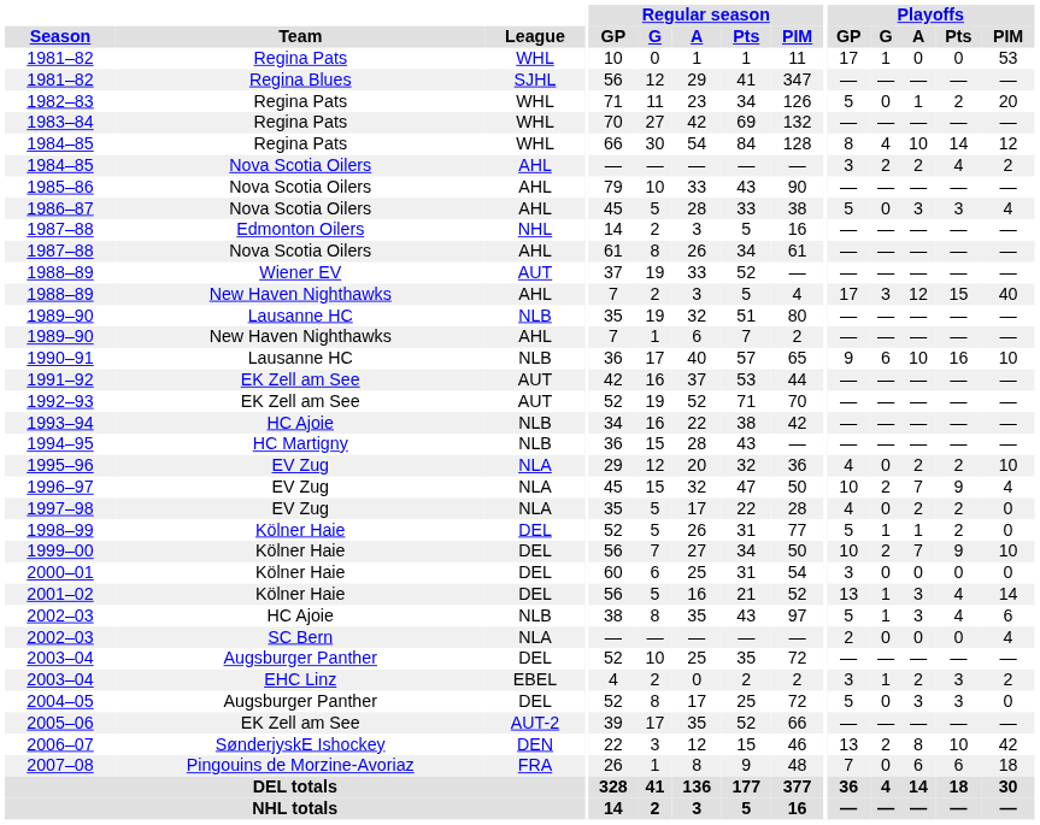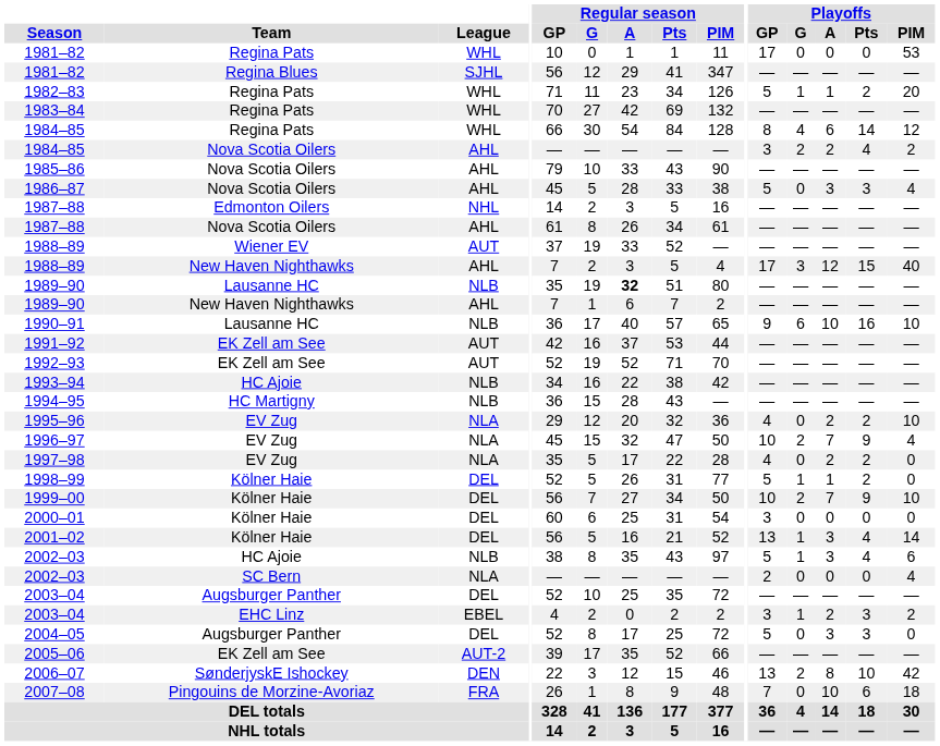1981–82 / Regina Pats | Playoffs / G: 1 -> 0
1982–83 | Playoffs / G: 0 -> 1
1984–85 / Regina Pats | Playoffs / A: 10 -> 6
1989–90 / Lausanne HC | Regular season / A: normal -> bold
2007–08 | Playoffs / A: 6 -> 10
